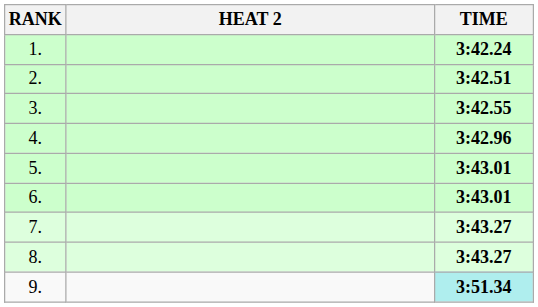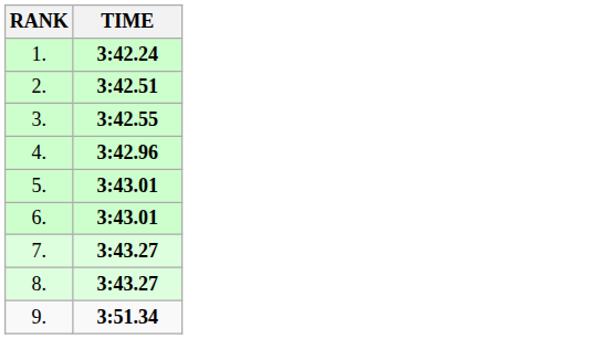- column: HEAT 2
9. | TIME: paleturquoise background -> no background
